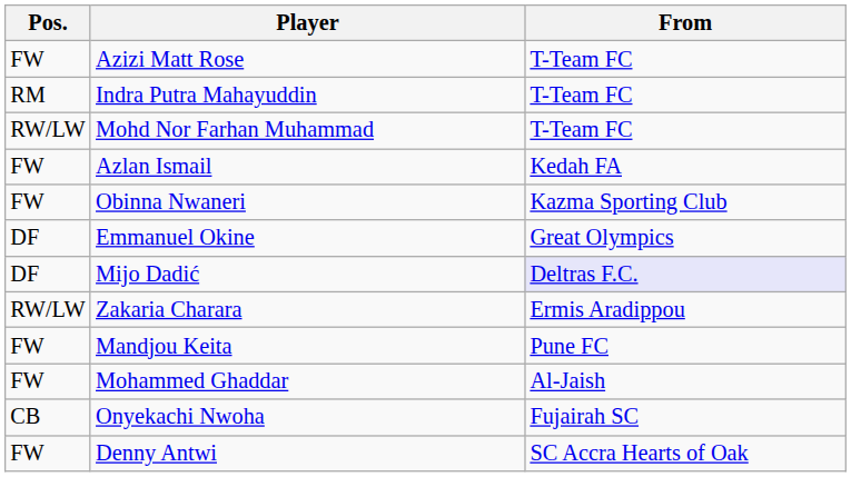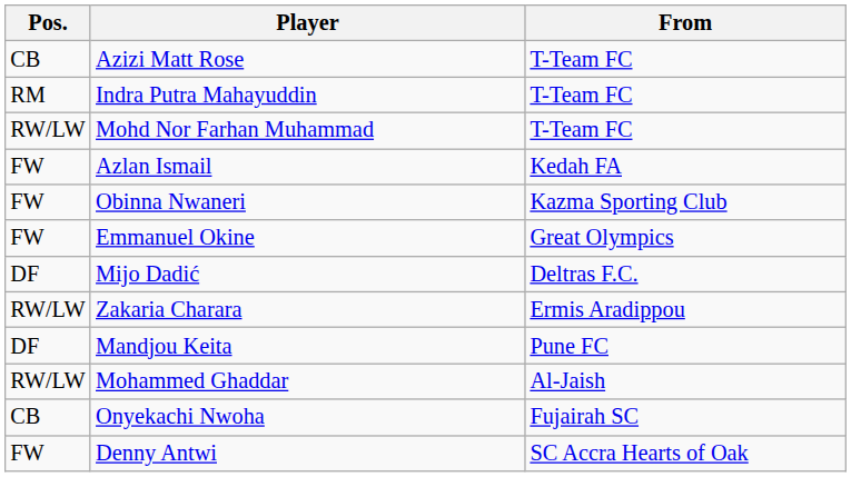Azizi Matt Rose | Pos.: FW -> CB
Emmanuel Okine | Pos.: DF -> FW
Mijo Dadić | From: lavender background -> no background
Mandjou Keita | Pos.: FW -> DF
Mohammed Ghaddar | Pos.: FW -> RW/LW
